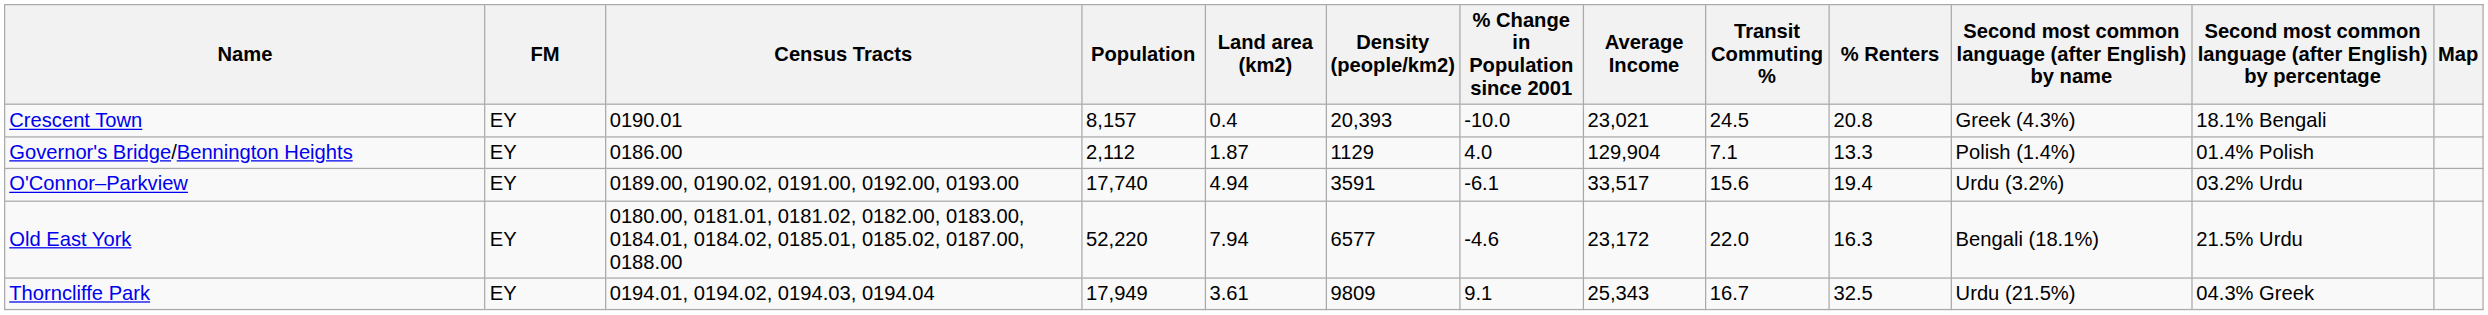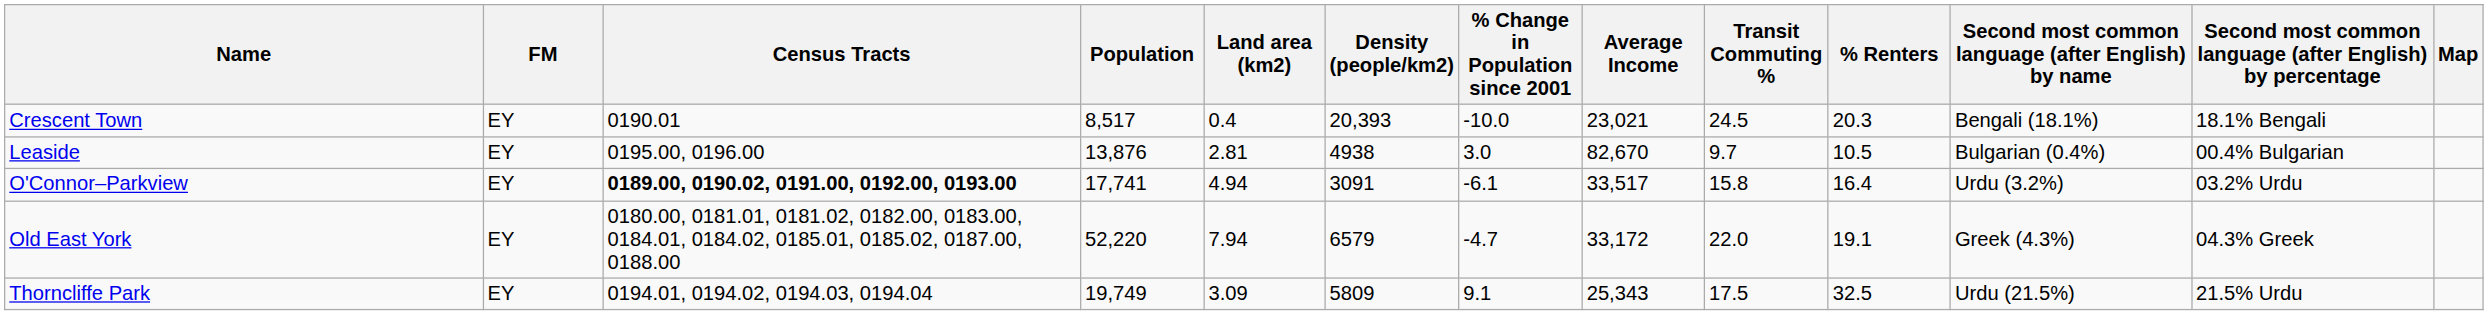Crescent Town | Population: 8,157 -> 8,517
Crescent Town | % Renters: 20.8 -> 20.3
Crescent Town | Second most common language (after English) by name: Greek (4.3%) -> Bengali (18.1%)
- row: Governor's Bridge/Bennington Heights | EY | 0186.00 | 2,112 | 1.87 | 1129 | 4.0 | 129,904 | 7.1 | 13.3 | Polish (1.4%) | 01.4% Polish
+ row: Leaside | EY | 0195.00, 0196.00 | 13,876 | 2.81 | 4938 | 3.0 | 82,670 | 9.7 | 10.5 | Bulgarian (0.4%) | 00.4% Bulgarian
O'Connor–Parkview | Census Tracts: normal -> bold
O'Connor–Parkview | Population: 17,740 -> 17,741
O'Connor–Parkview | Density (people/km2): 3591 -> 3091
O'Connor–Parkview | Transit Commuting %: 15.6 -> 15.8
O'Connor–Parkview | % Renters: 19.4 -> 16.4
Old East York | Density (people/km2): 6577 -> 6579
Old East York | % Change in Population since 2001: -4.6 -> -4.7
Old East York | Average Income: 23,172 -> 33,172
Old East York | % Renters: 16.3 -> 19.1
Old East York | Second most common language (after English) by name: Bengali (18.1%) -> Greek (4.3%)
Old East York | Second most common language (after English) by percentage: 21.5% Urdu -> 04.3% Greek
Thorncliffe Park | Population: 17,949 -> 19,749
Thorncliffe Park | Land area (km2): 3.61 -> 3.09
Thorncliffe Park | Density (people/km2): 9809 -> 5809
Thorncliffe Park | Transit Commuting %: 16.7 -> 17.5
Thorncliffe Park | Second most common language (after English) by percentage: 04.3% Greek -> 21.5% Urdu
